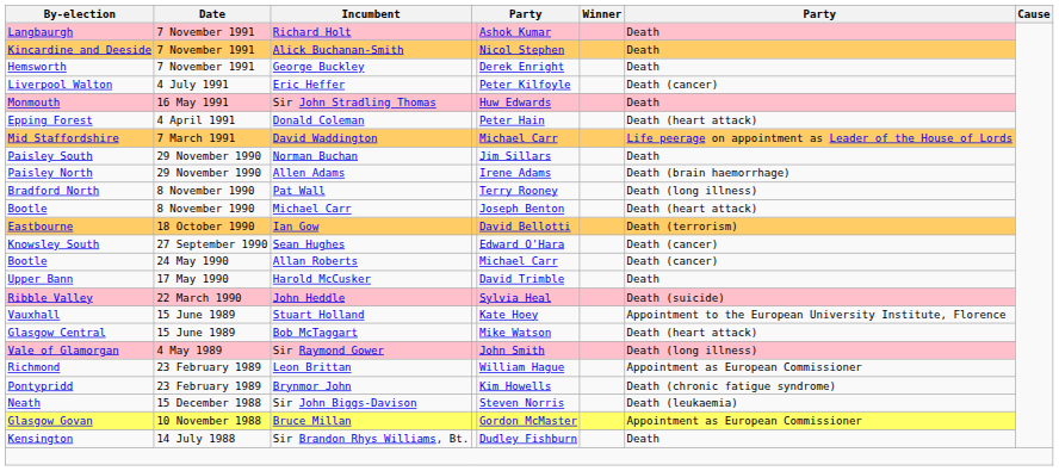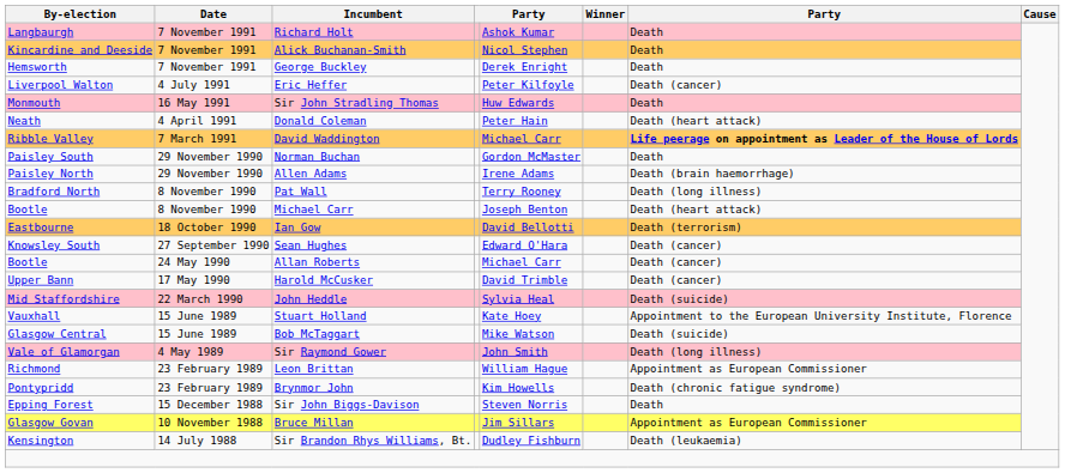Donald Coleman | By-election: Epping Forest -> Neath
David Waddington | By-election: Mid Staffordshire -> Ribble Valley
David Waddington | column 7: normal -> bold
Norman Buchan | column 5: Jim Sillars -> Gordon McMaster
Harold McCusker | column 7: Death -> Death (cancer)
John Heddle | By-election: Ribble Valley -> Mid Staffordshire
Bob McTaggart | column 7: Death (heart attack) -> Death (suicide)
Sir John Biggs-Davison | By-election: Neath -> Epping Forest
Sir John Biggs-Davison | column 7: Death (leukaemia) -> Death
Bruce Millan | column 5: Gordon McMaster -> Jim Sillars
Sir Brandon Rhys Williams, Bt. | column 7: Death -> Death (leukaemia)
